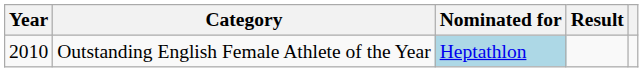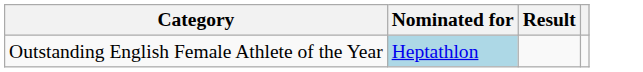- column: Year | 2010
